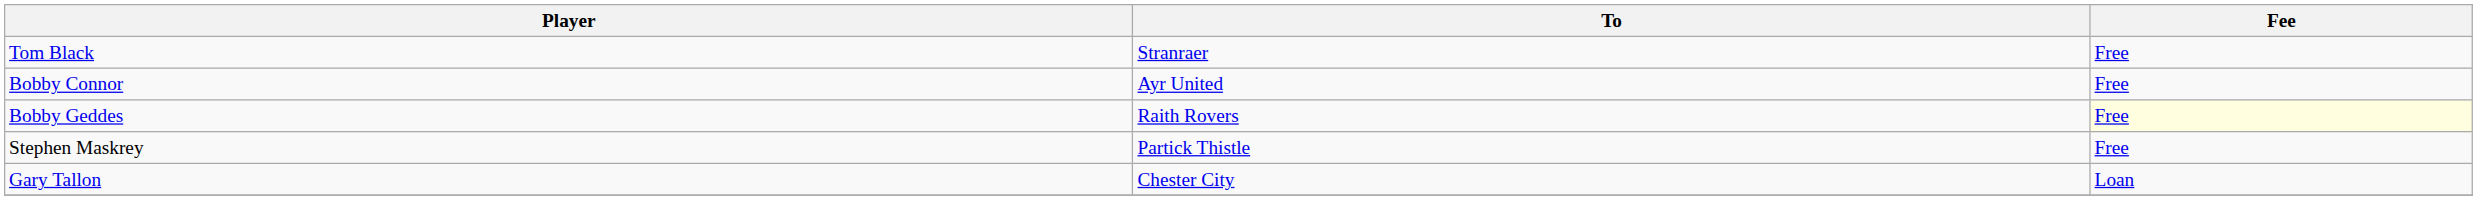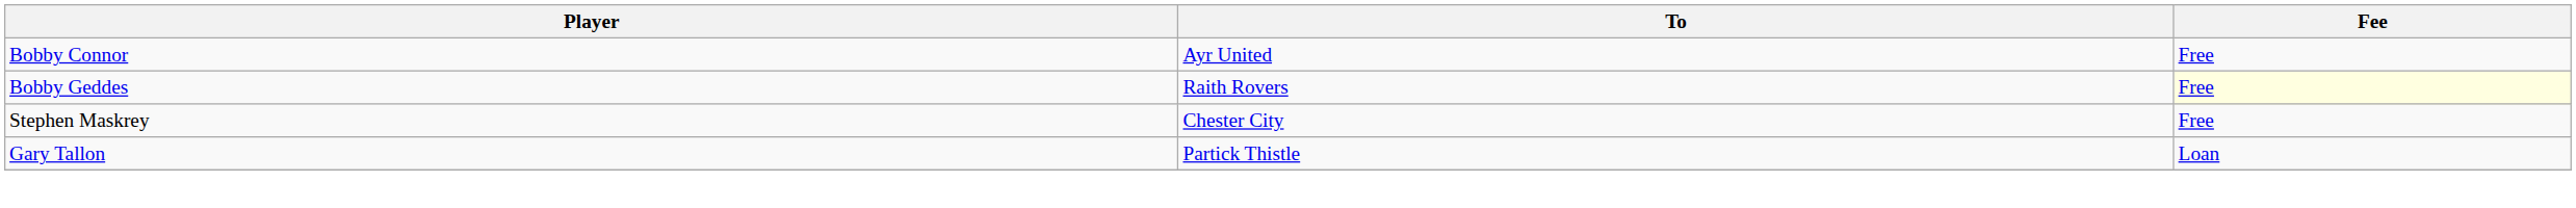- row: Tom Black | Stranraer | Free
Stephen Maskrey | To: Partick Thistle -> Chester City
Gary Tallon | To: Chester City -> Partick Thistle
